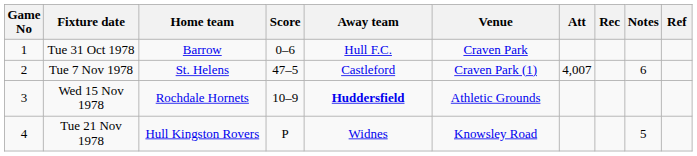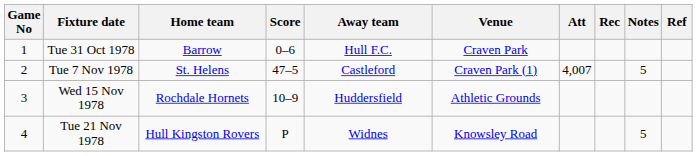Tue 7 Nov 1978 | Notes: 6 -> 5
Wed 15 Nov 1978 | Away team: bold -> normal
